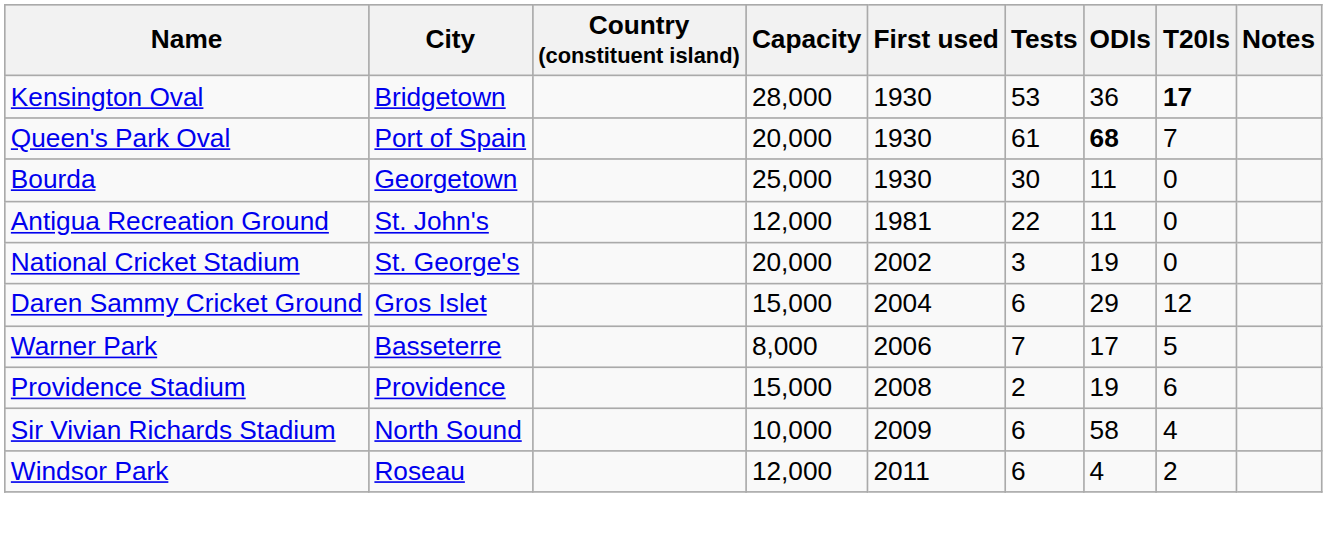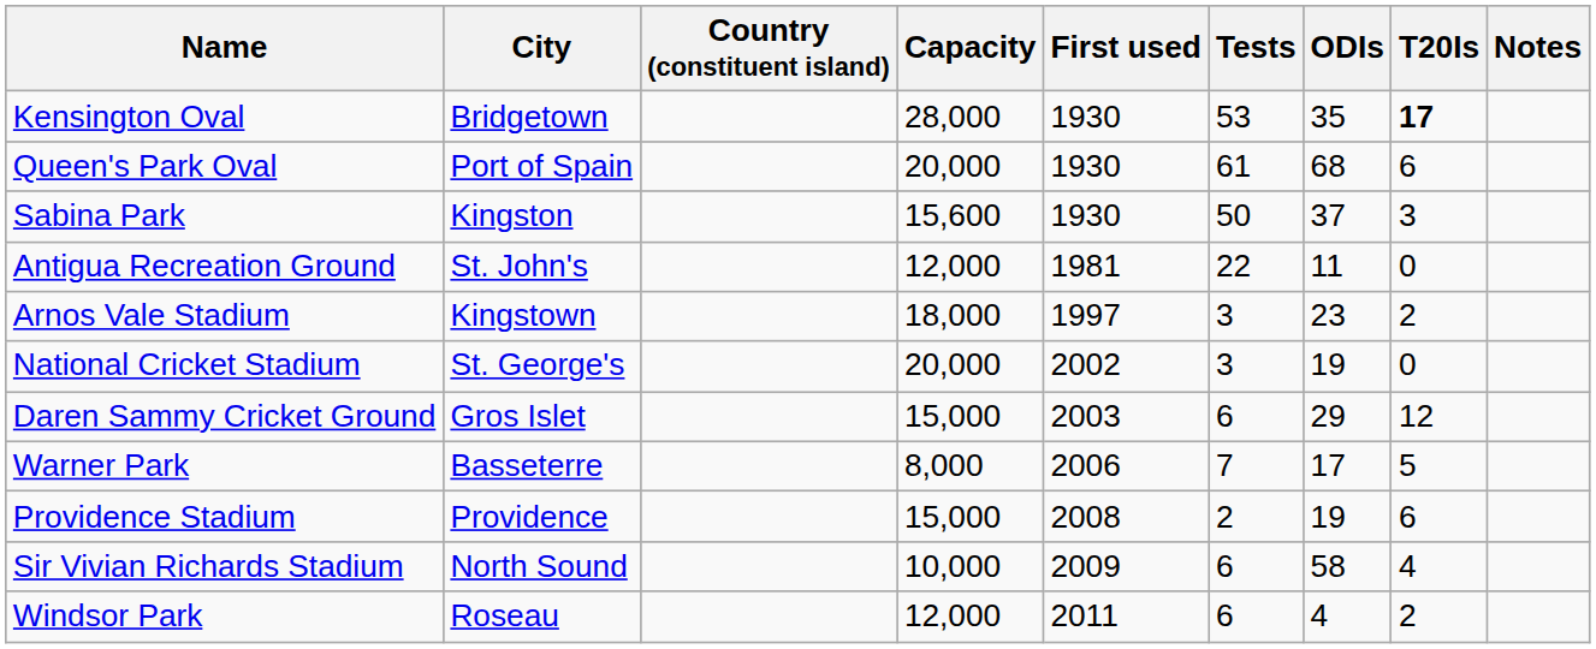Kensington Oval | ODIs: 36 -> 35
Queen's Park Oval | ODIs: bold -> normal
Queen's Park Oval | T20Is: 7 -> 6
- row: Bourda | Georgetown | 25,000 | 1930 | 30 | 11 | 0
+ row: Sabina Park | Kingston | 15,600 | 1930 | 50 | 37 | 3
+ row: Arnos Vale Stadium | Kingstown | 18,000 | 1997 | 3 | 23 | 2
Daren Sammy Cricket Ground | First used: 2004 -> 2003
